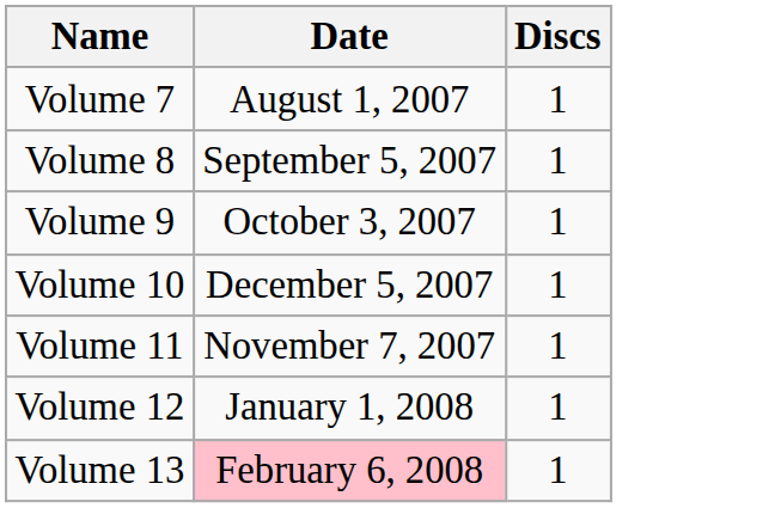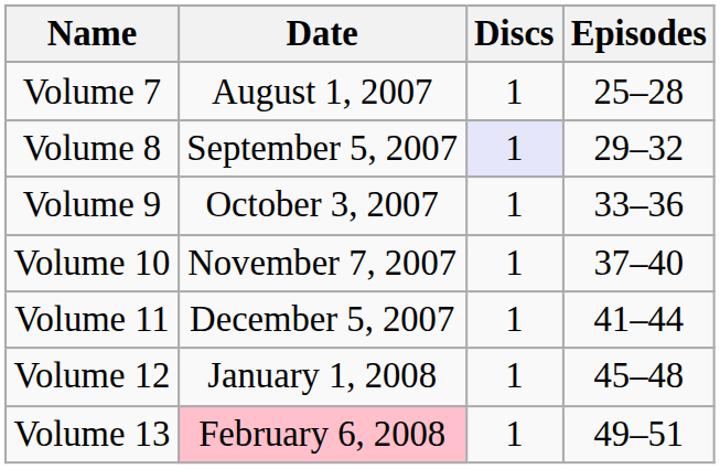+ column: Episodes | 25–28 | 29–32 | 33–36 | 37–40 | 41–44 | 45–48 | 49–51
Volume 8 | Discs: no background -> lavender background
Volume 10 | Date: December 5, 2007 -> November 7, 2007
Volume 11 | Date: November 7, 2007 -> December 5, 2007
